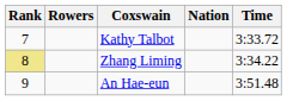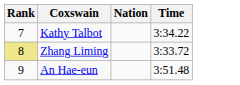- column: Rowers
Kathy Talbot | Time: 3:33.72 -> 3:34.22
Zhang Liming | Time: 3:34.22 -> 3:33.72
